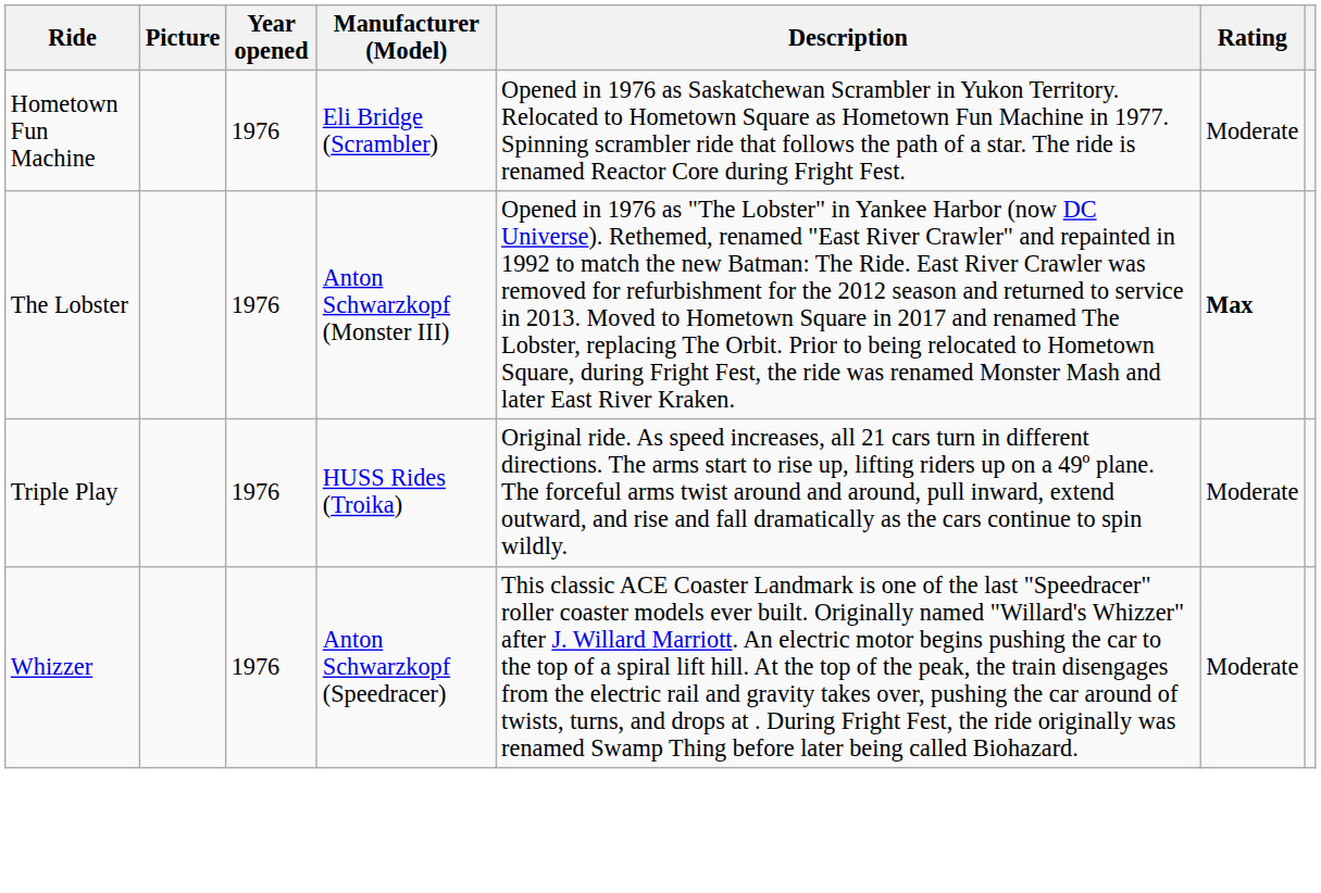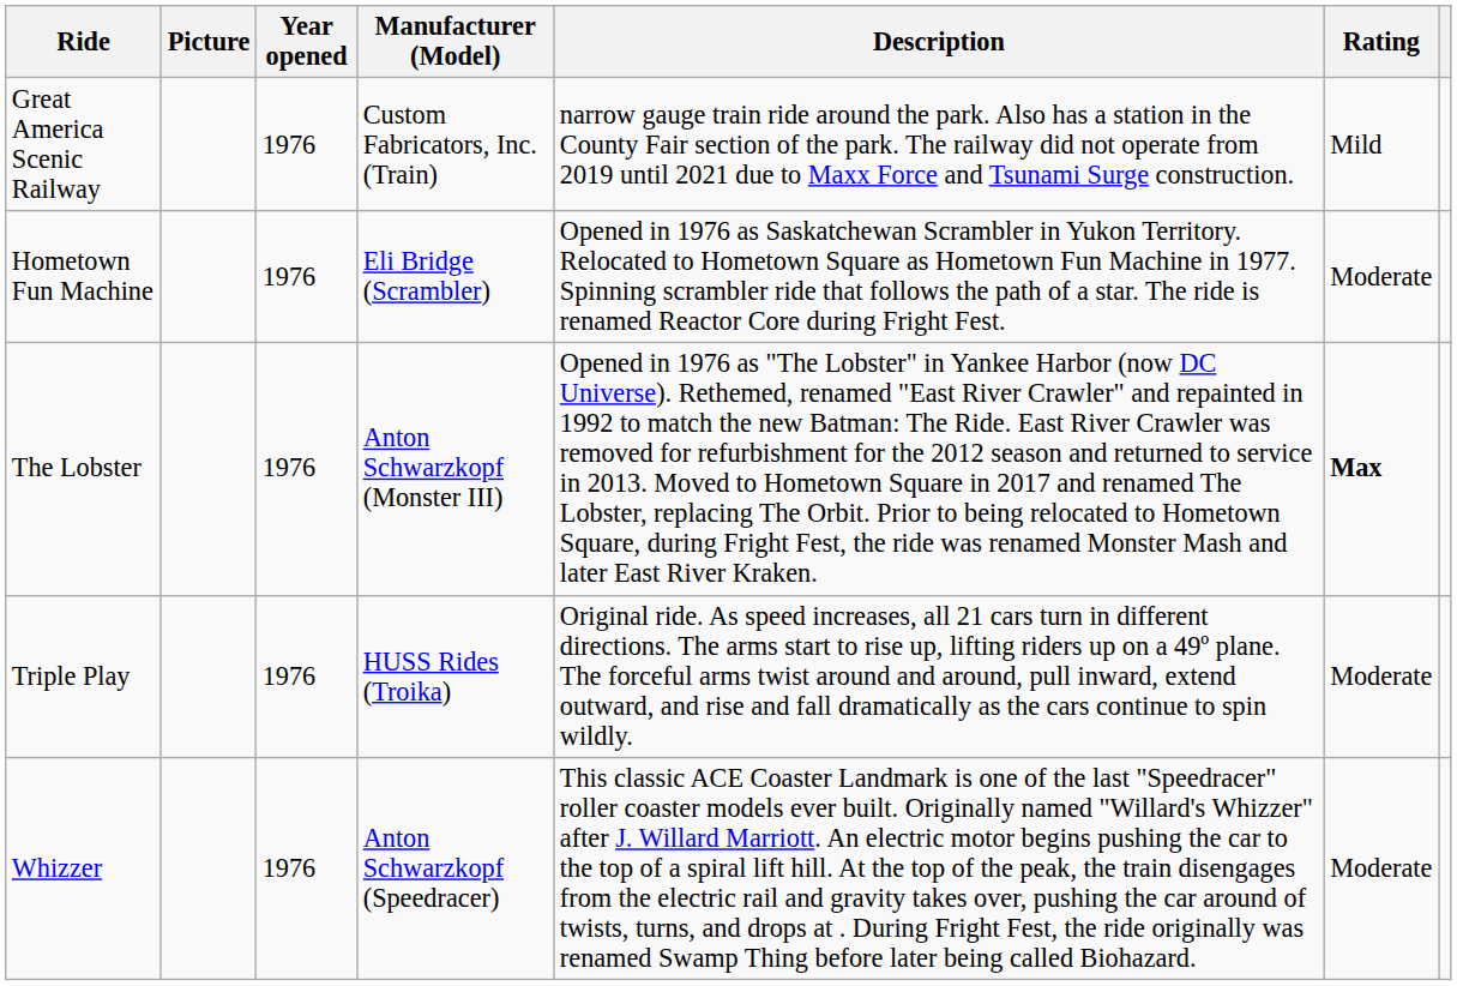+ row: Great America Scenic Railway | 1976 | Custom Fabricators, Inc. (Train) | narrow gauge train ride around the park. Also has a station in the County Fair section of the park. The railway did not operate from 2019 until 2021 due to Maxx Force and Tsunami Surge construction. | Mild
